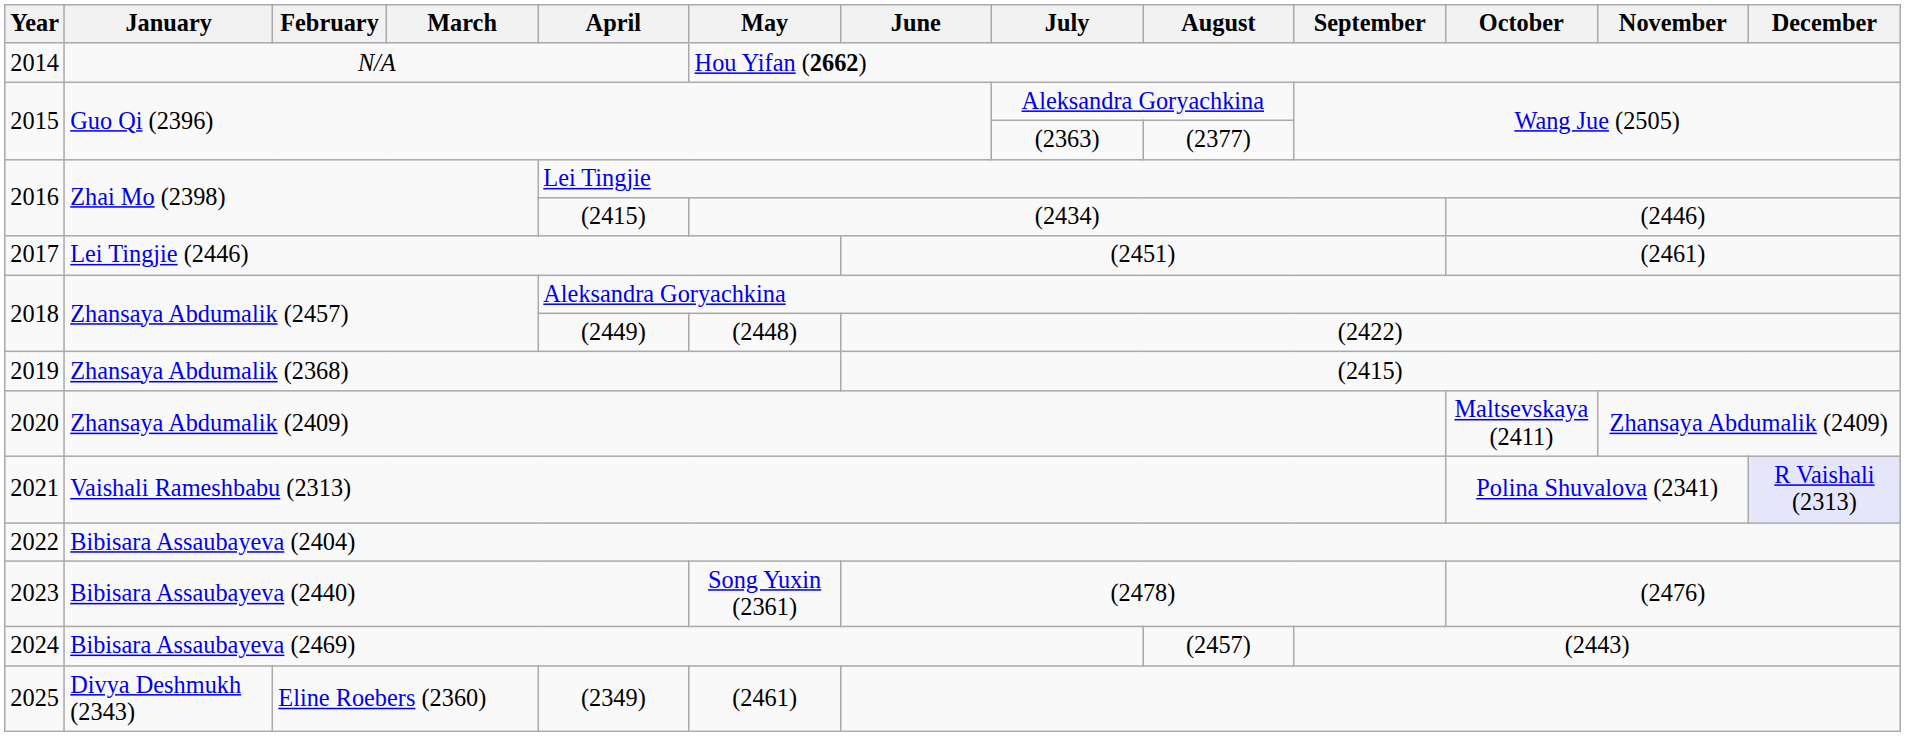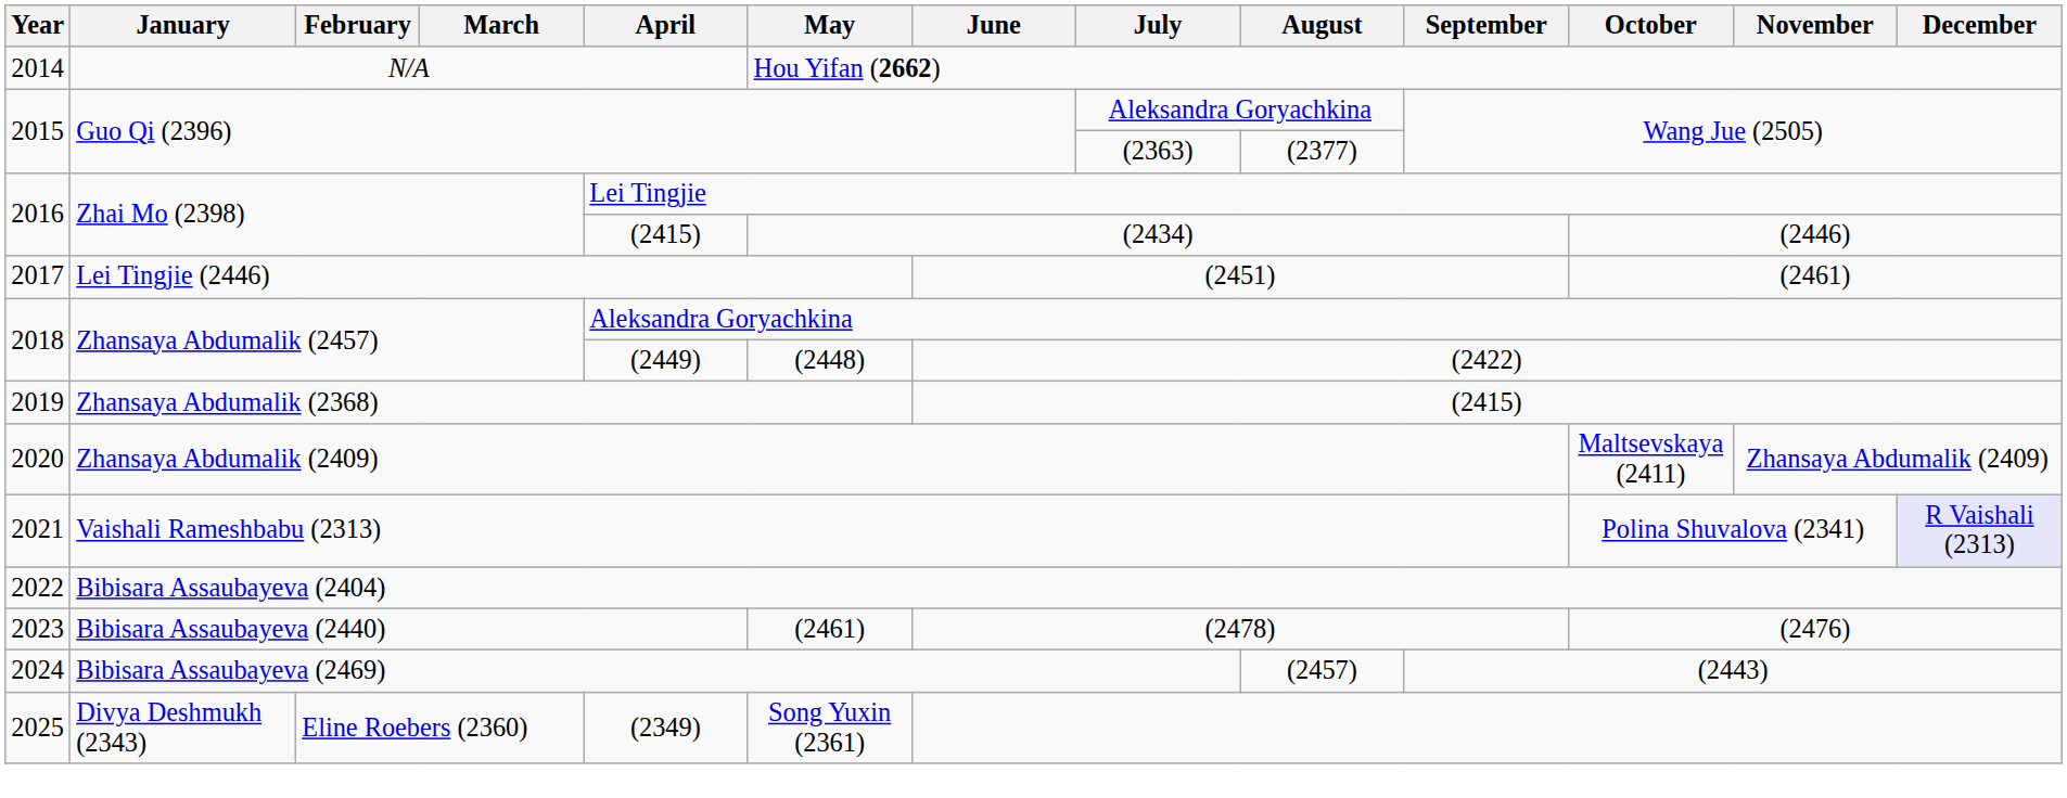2023 | May: Song Yuxin (2361) -> (2461)
2025 | May: (2461) -> Song Yuxin (2361)
